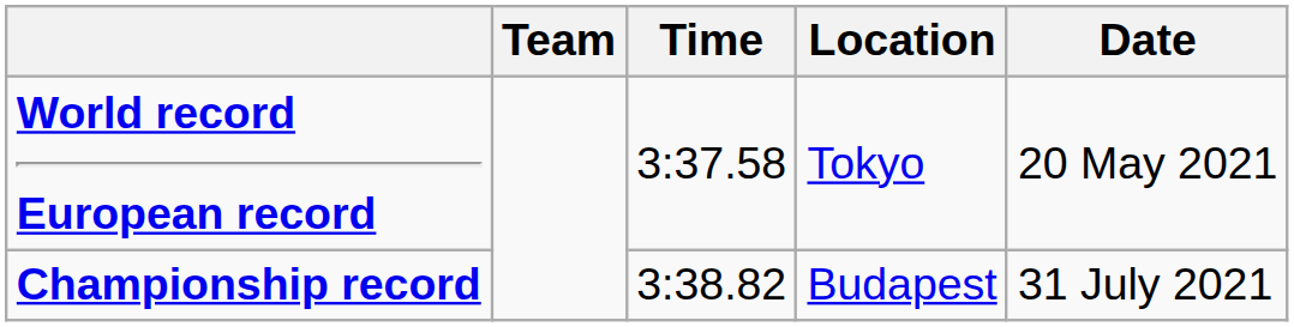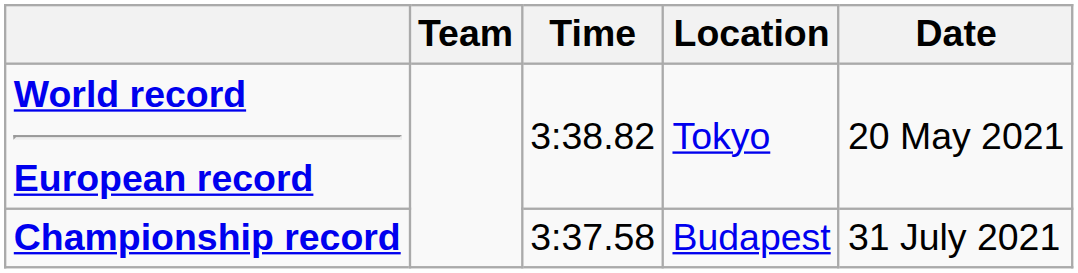World record European record | Time: 3:37.58 -> 3:38.82
Championship record | Time: 3:38.82 -> 3:37.58
